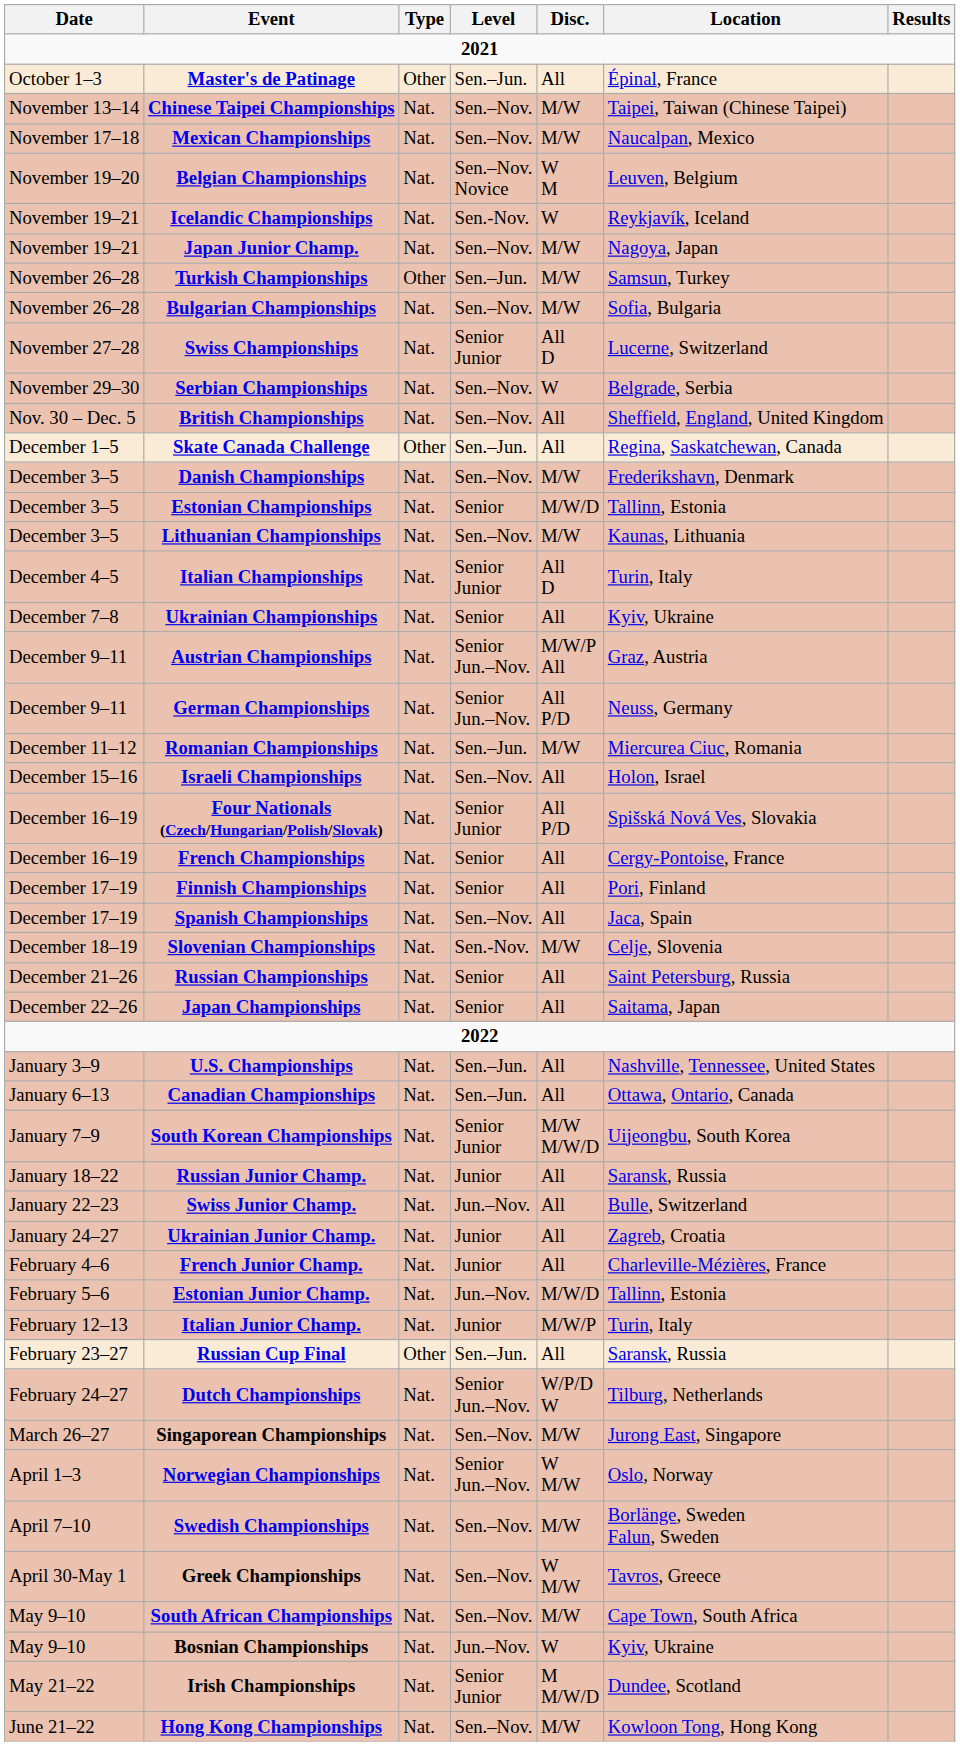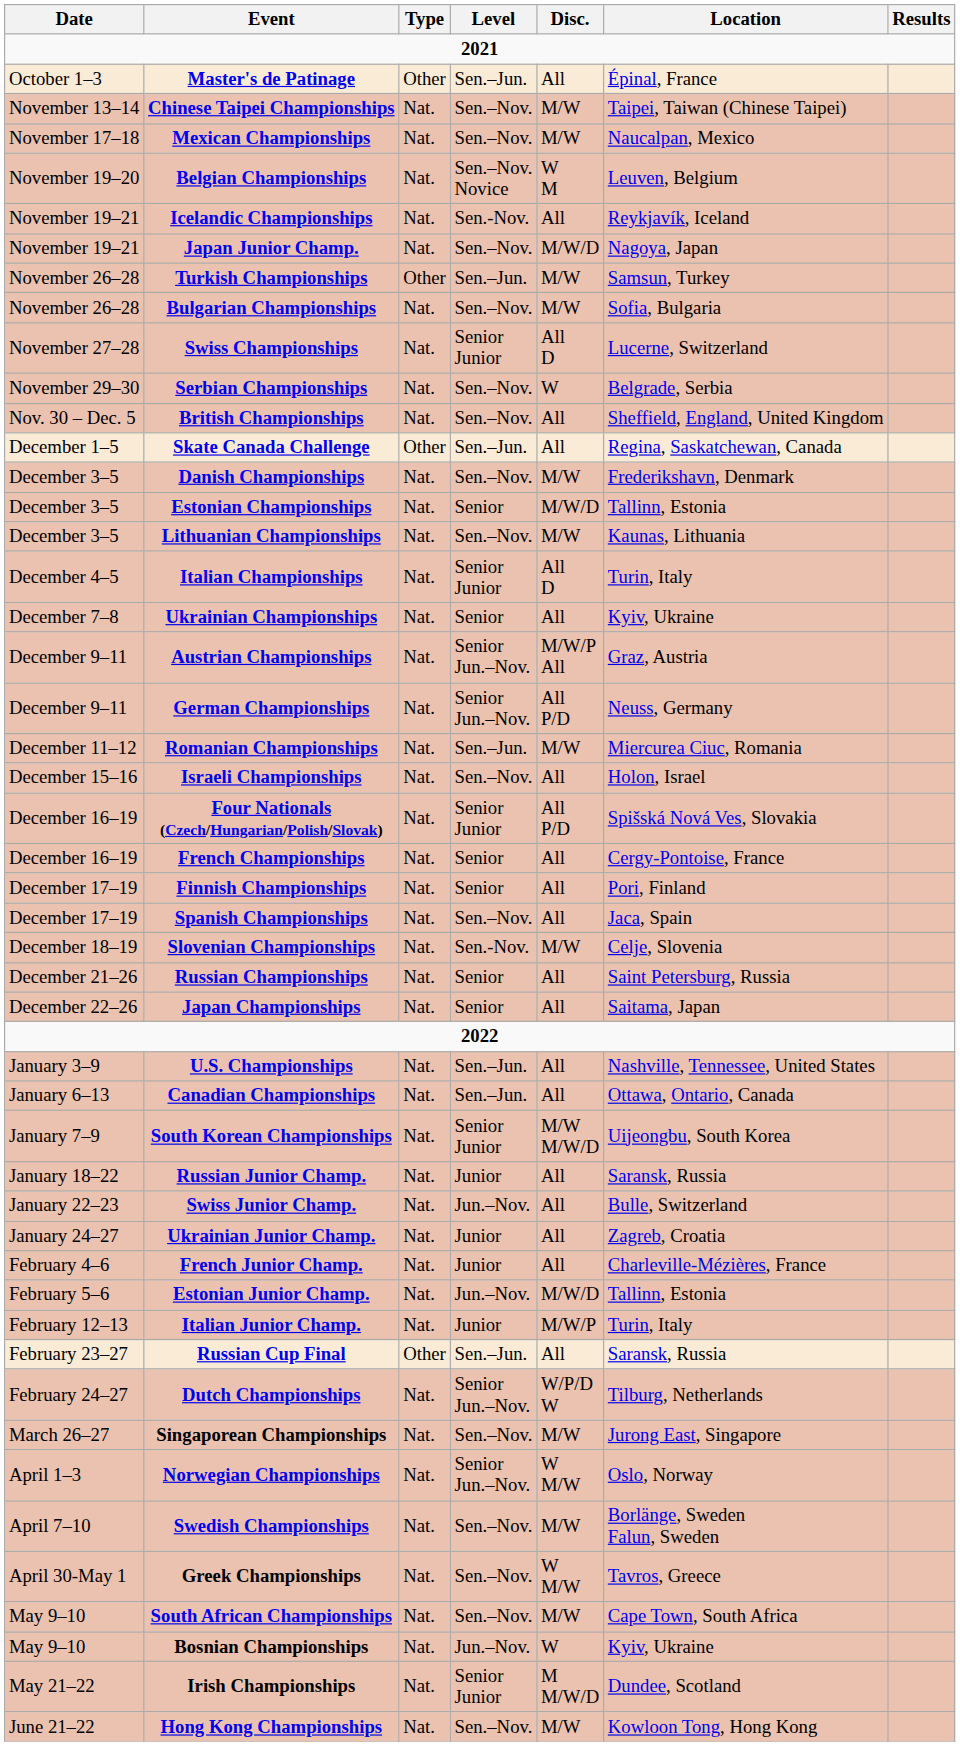Icelandic Championships | Disc.: W -> All
Japan Junior Champ. | Disc.: M/W -> M/W/D
